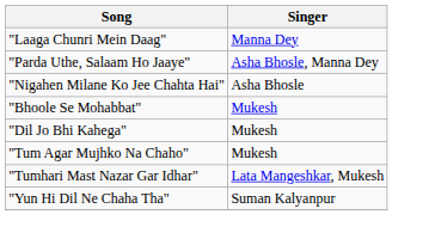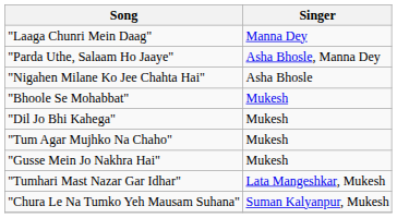+ row: "Gusse Mein Jo Nakhra Hai" | Mukesh
+ row: "Chura Le Na Tumko Yeh Mausam Suhana" | Suman Kalyanpur, Mukesh
- row: "Yun Hi Dil Ne Chaha Tha" | Suman Kalyanpur
